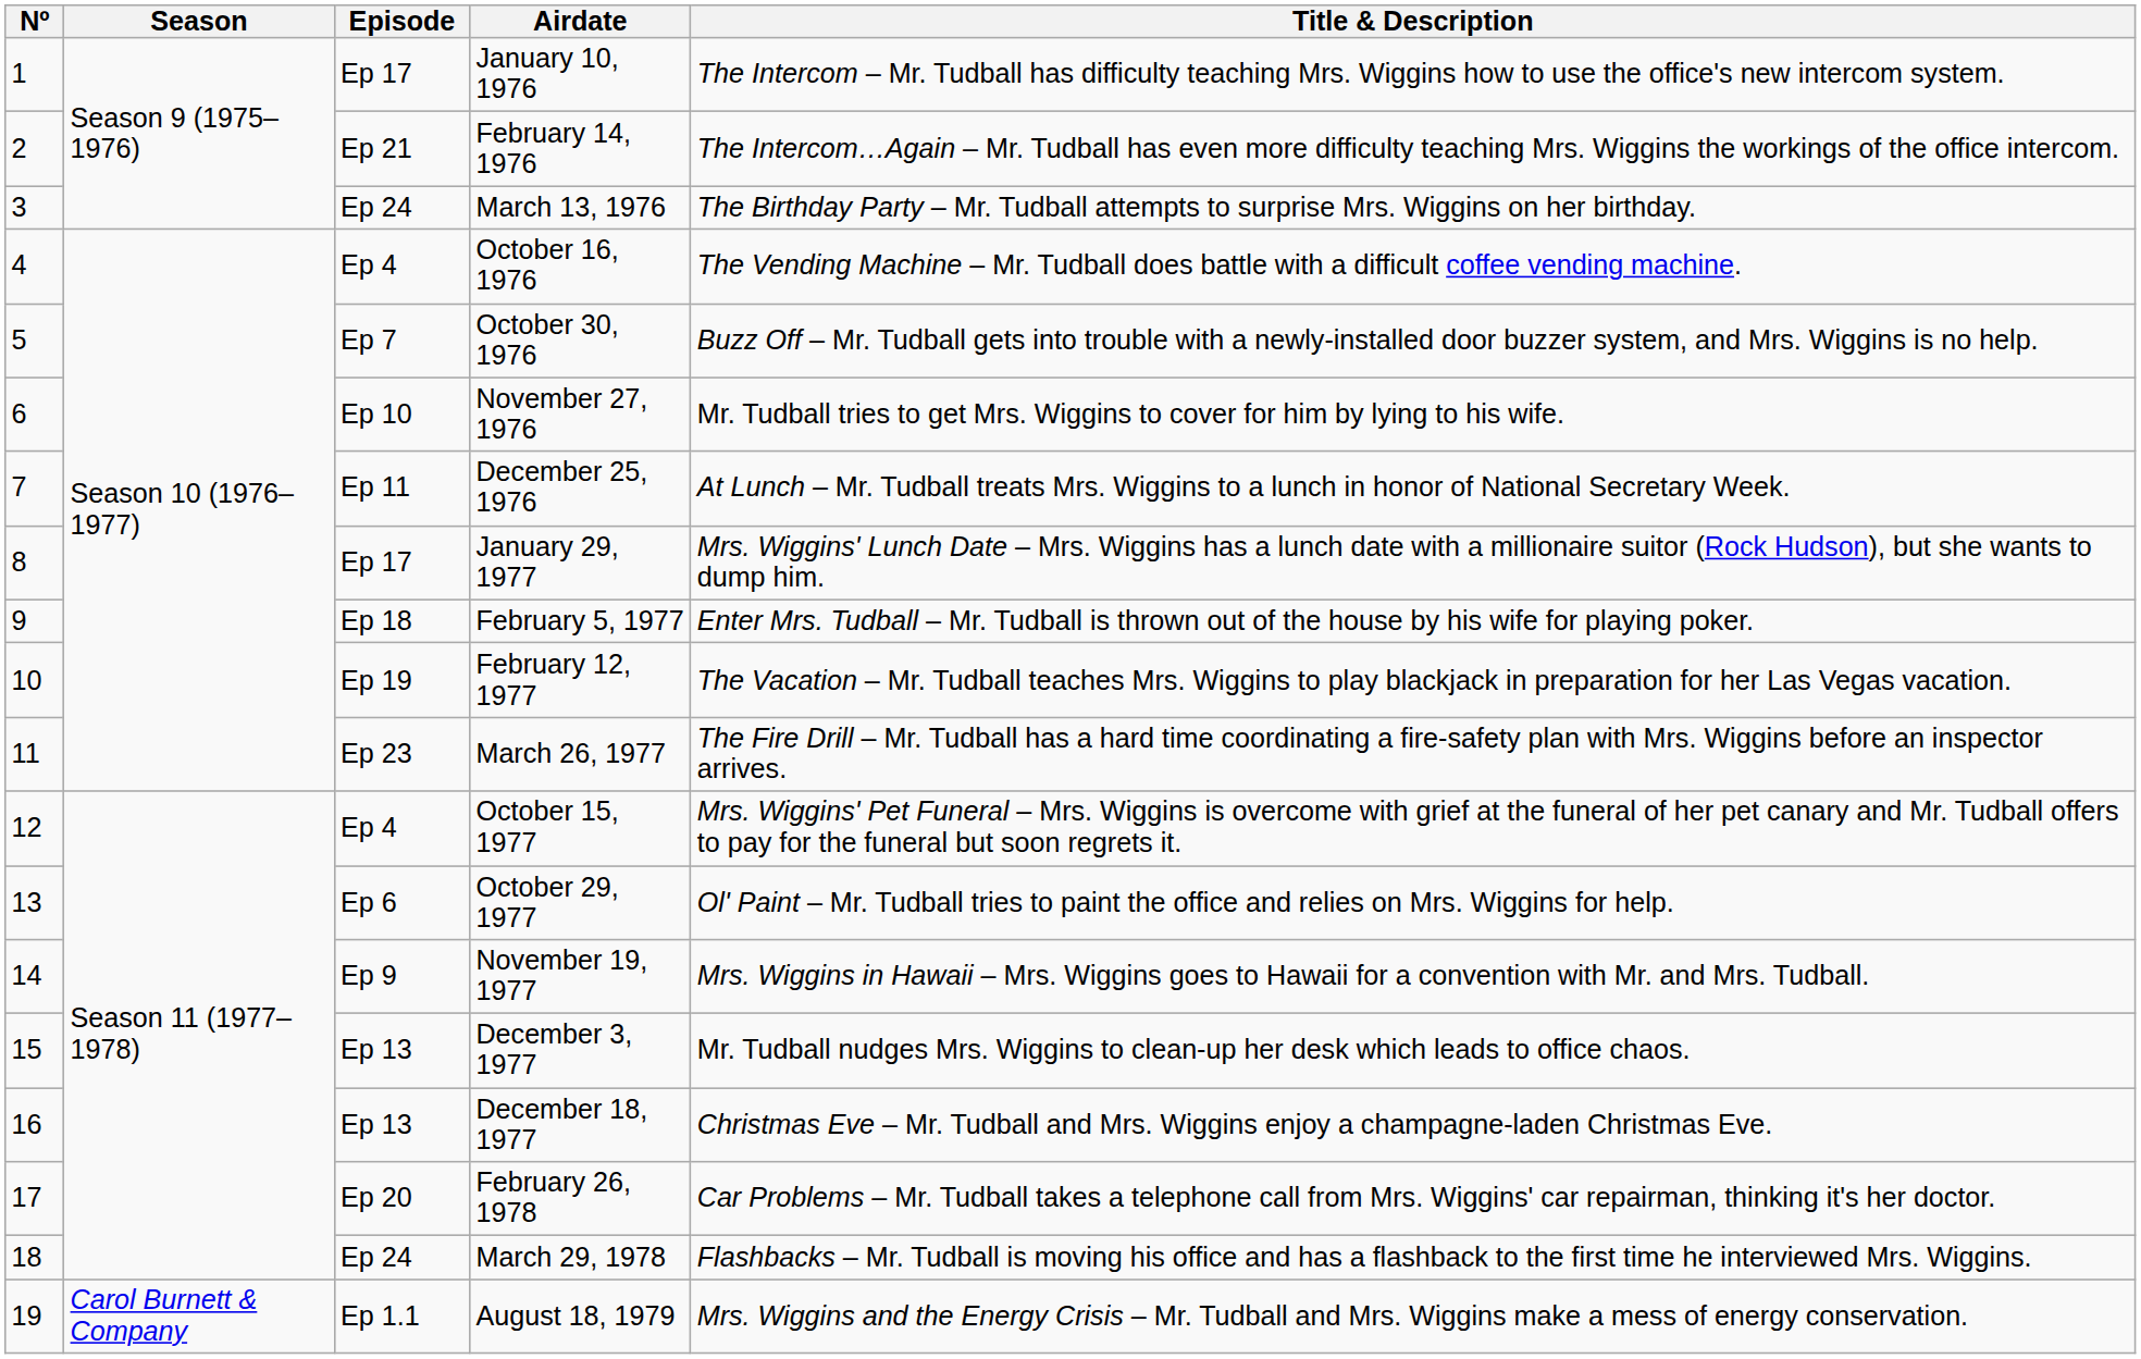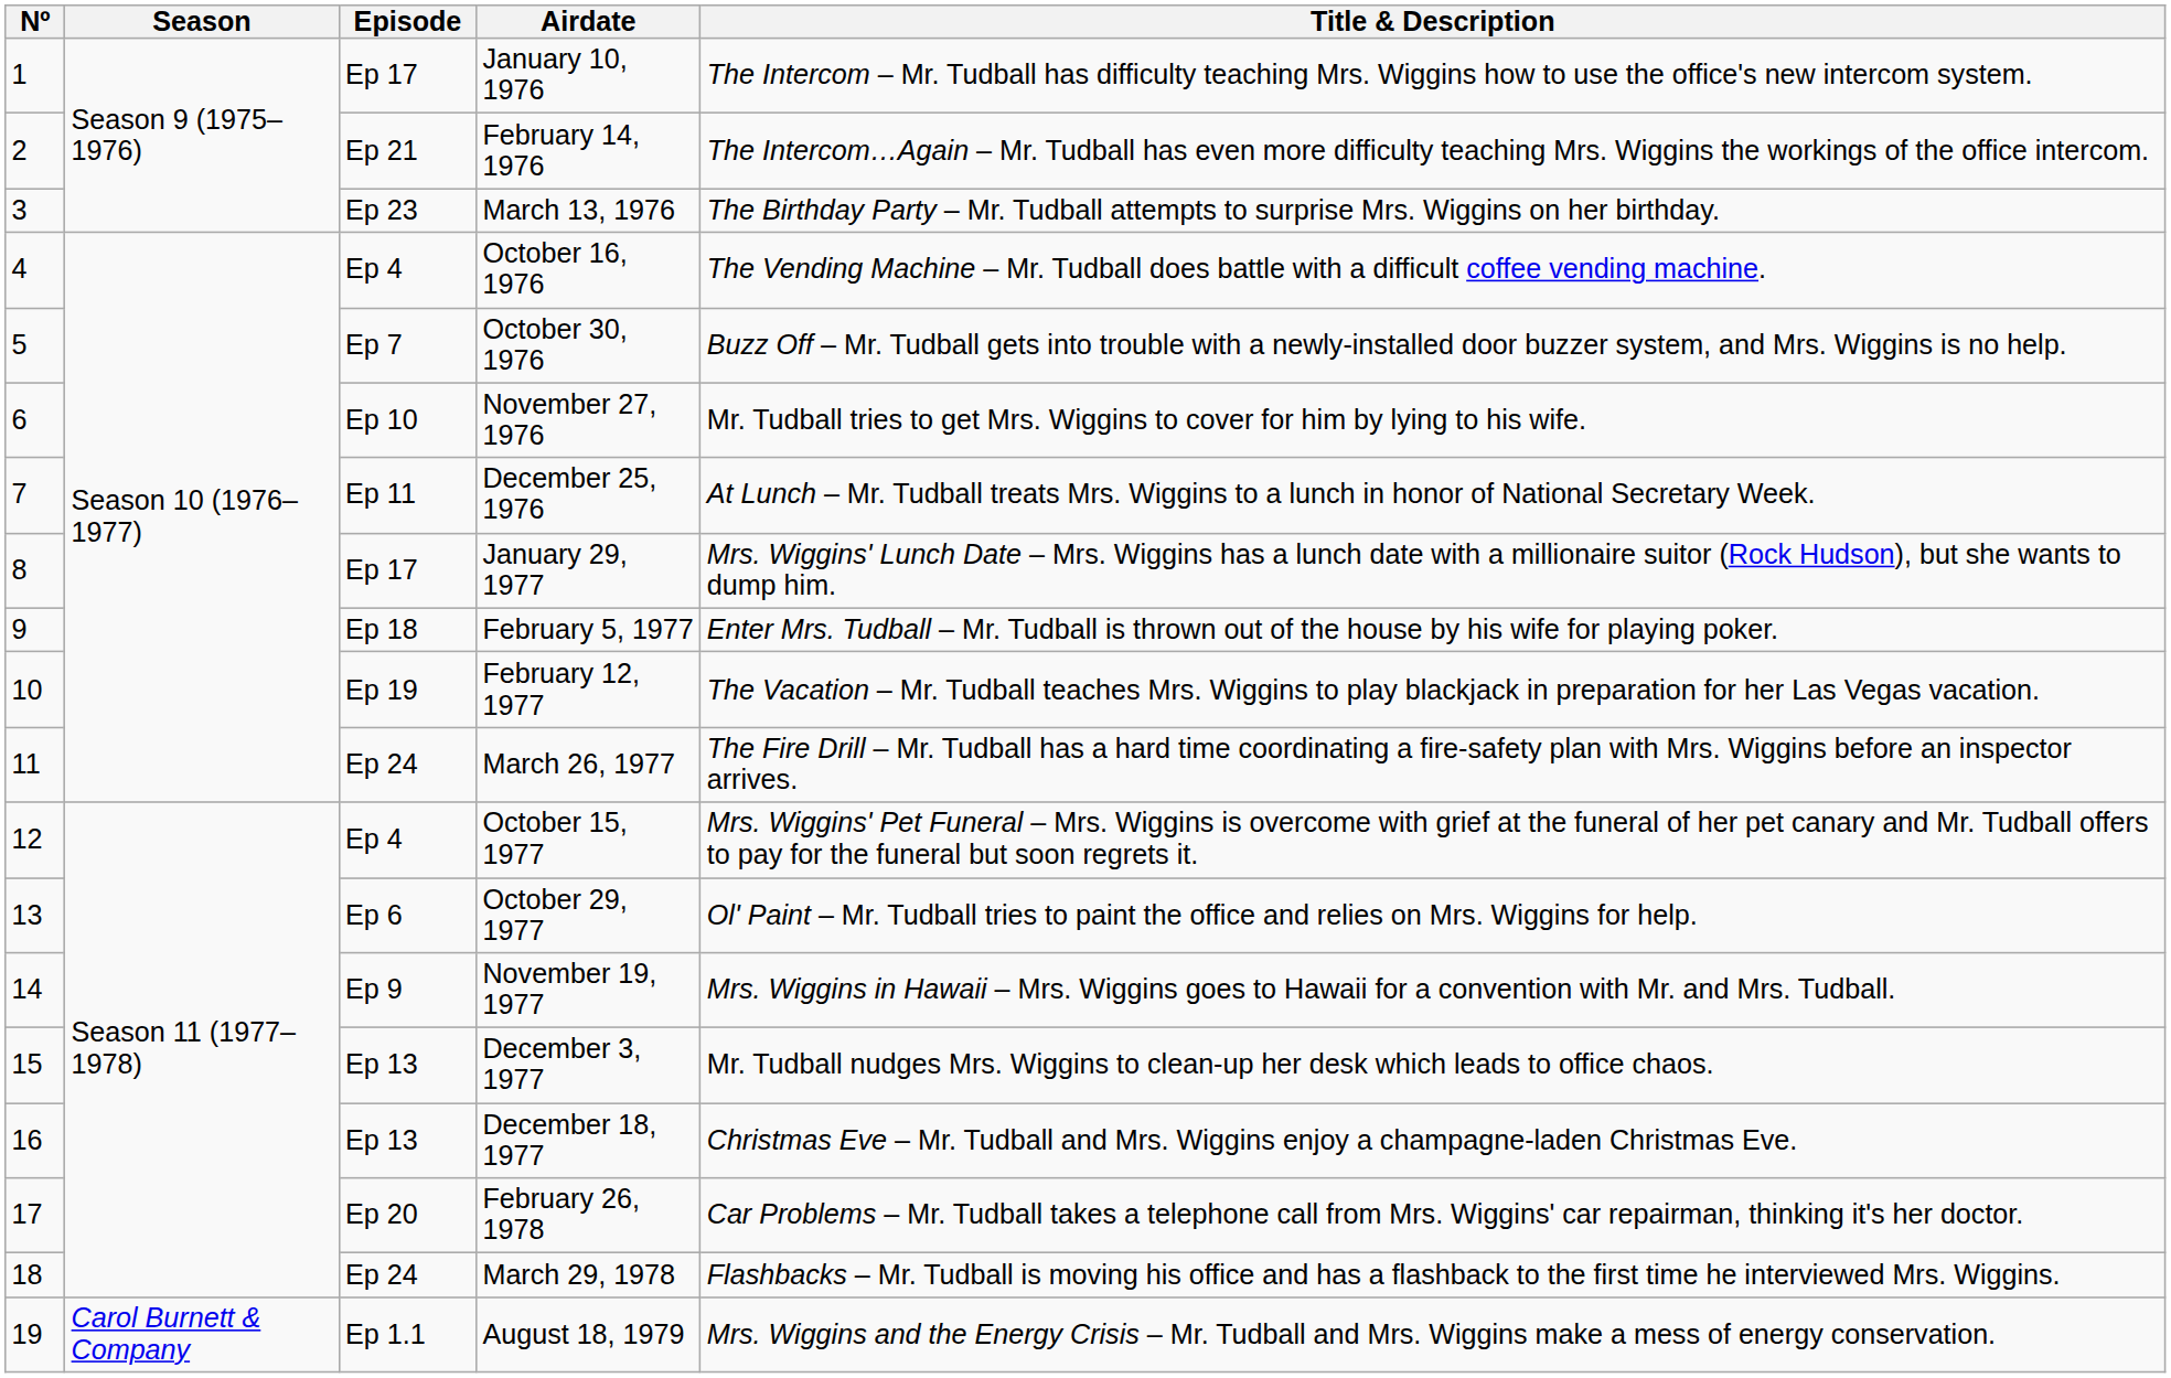March 13, 1976 | Episode: Ep 24 -> Ep 23
March 26, 1977 | Episode: Ep 23 -> Ep 24
